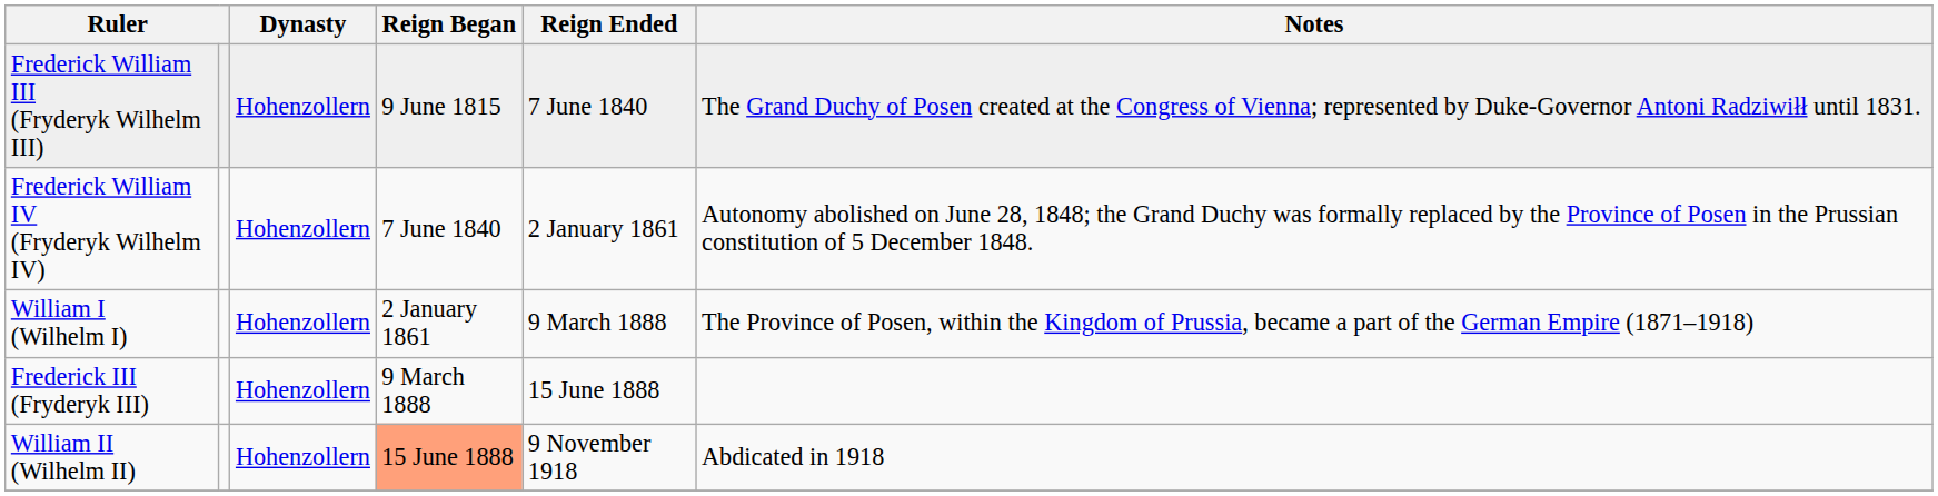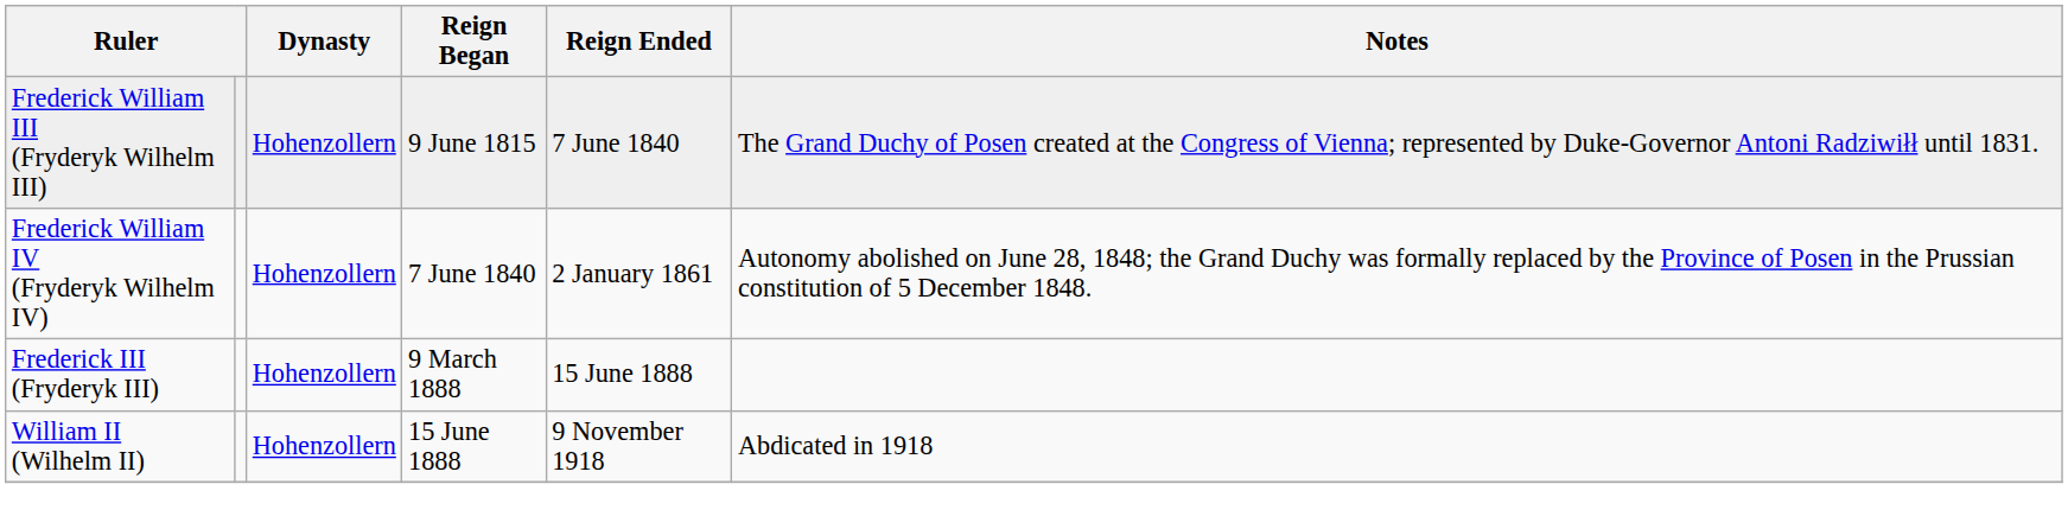- row: William I (Wilhelm I) | Hohenzollern | 2 January 1861 | 9 March 1888 | The Province of Posen, within the Kingdom of Prussia, became a part of the German Empire (1871–1918)
William II (Wilhelm II) | Reign Began: lightsalmon background -> no background
